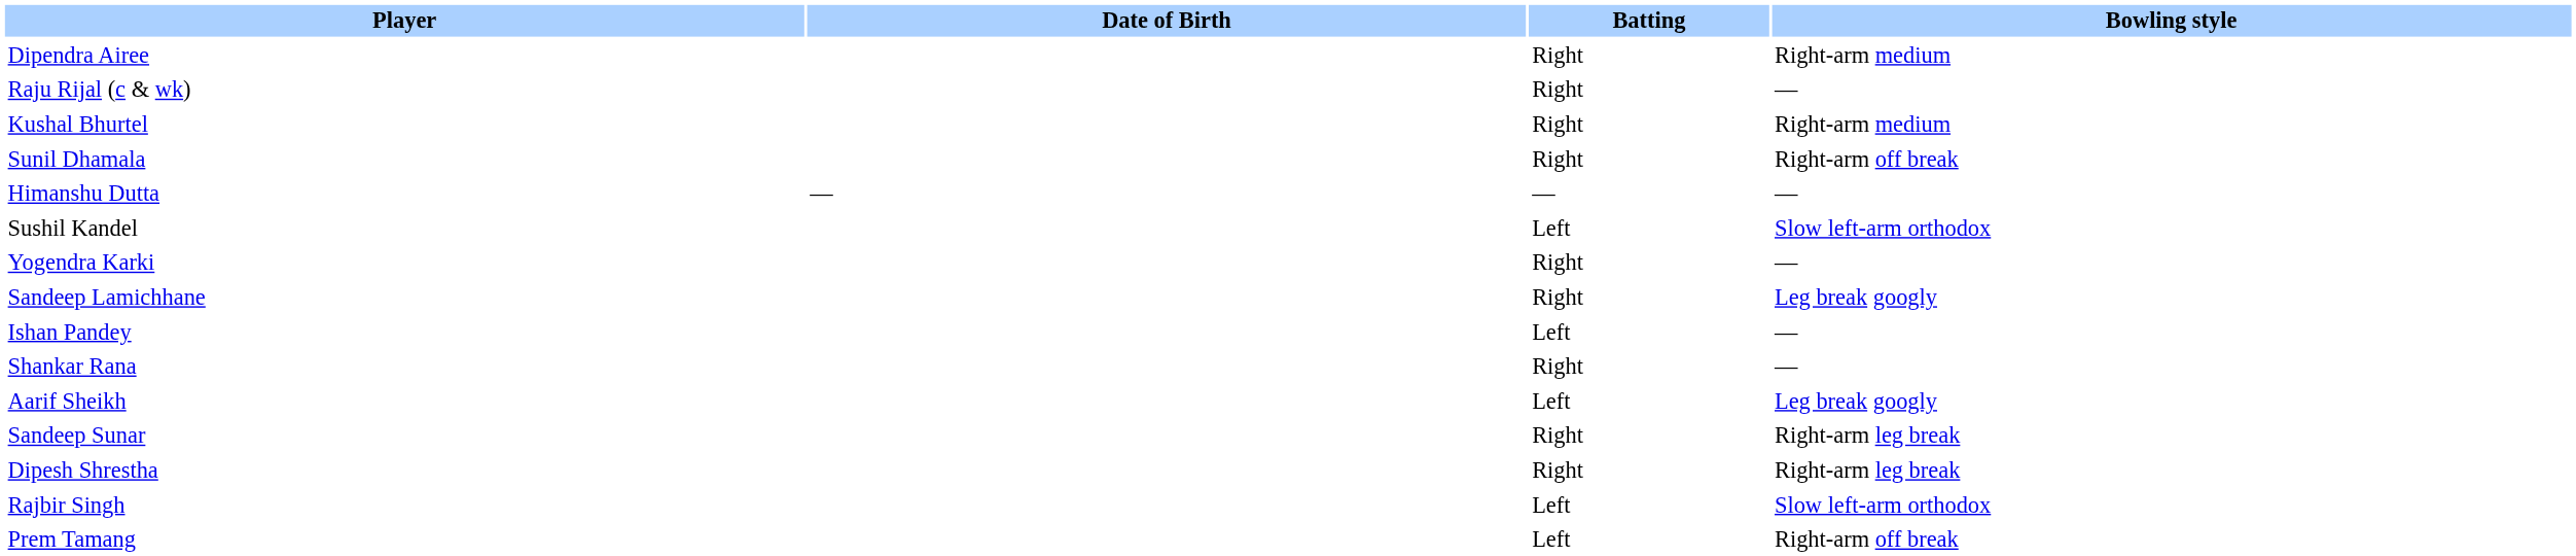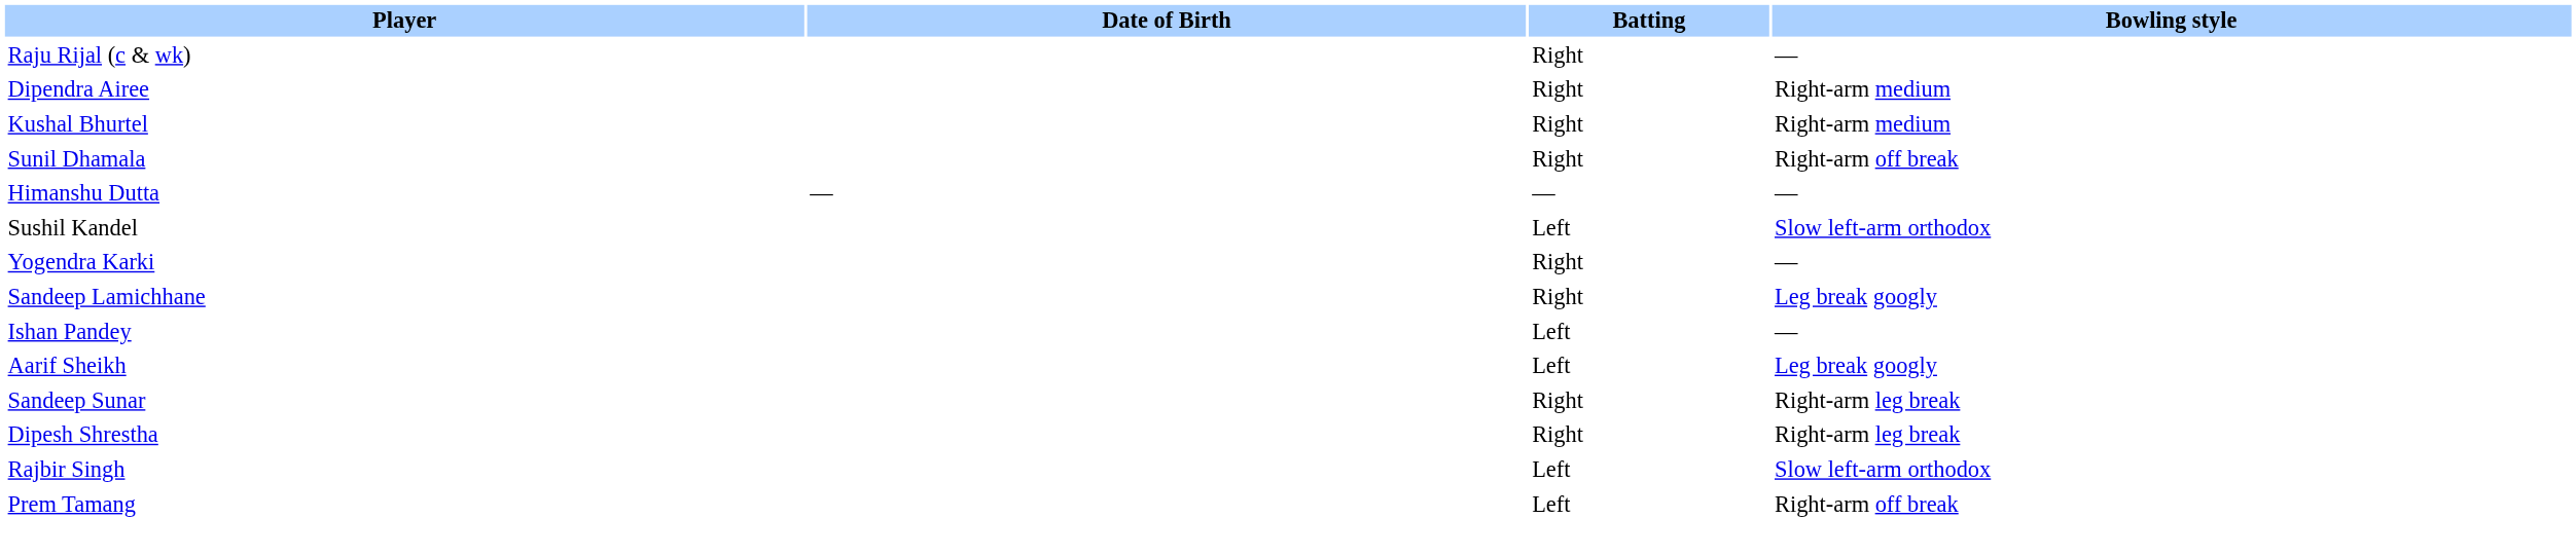rows swapped: Raju Rijal (c & wk) <-> Dipendra Airee
- row: Shankar Rana | Right | —
